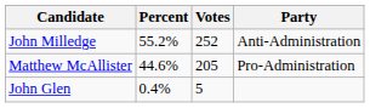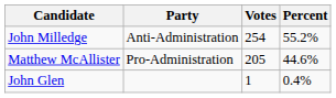columns swapped: Party <-> Percent
John Milledge | Votes: 252 -> 254
John Glen | Votes: 5 -> 1
